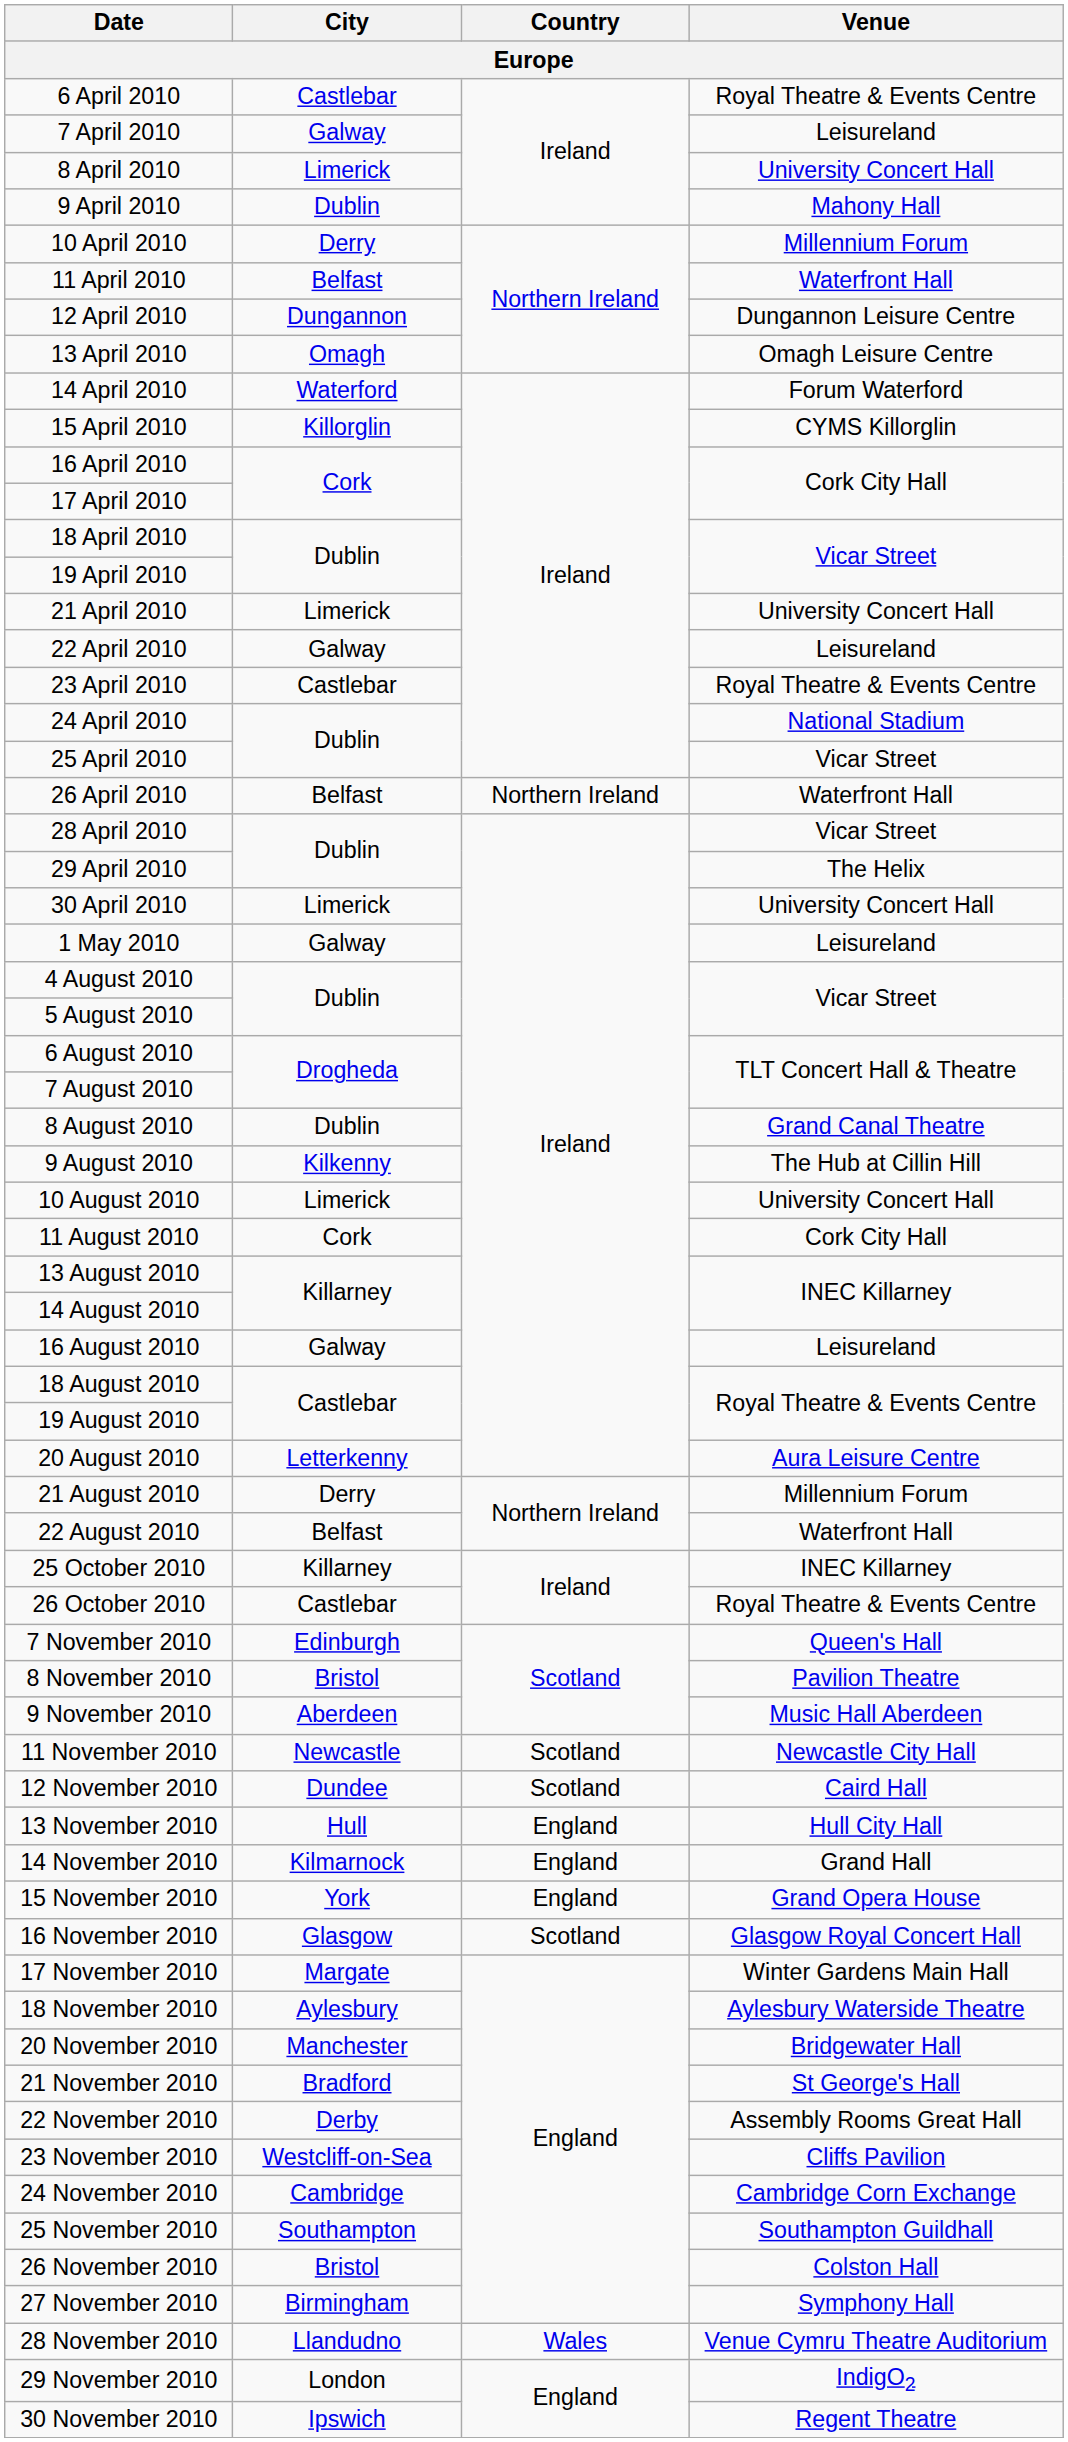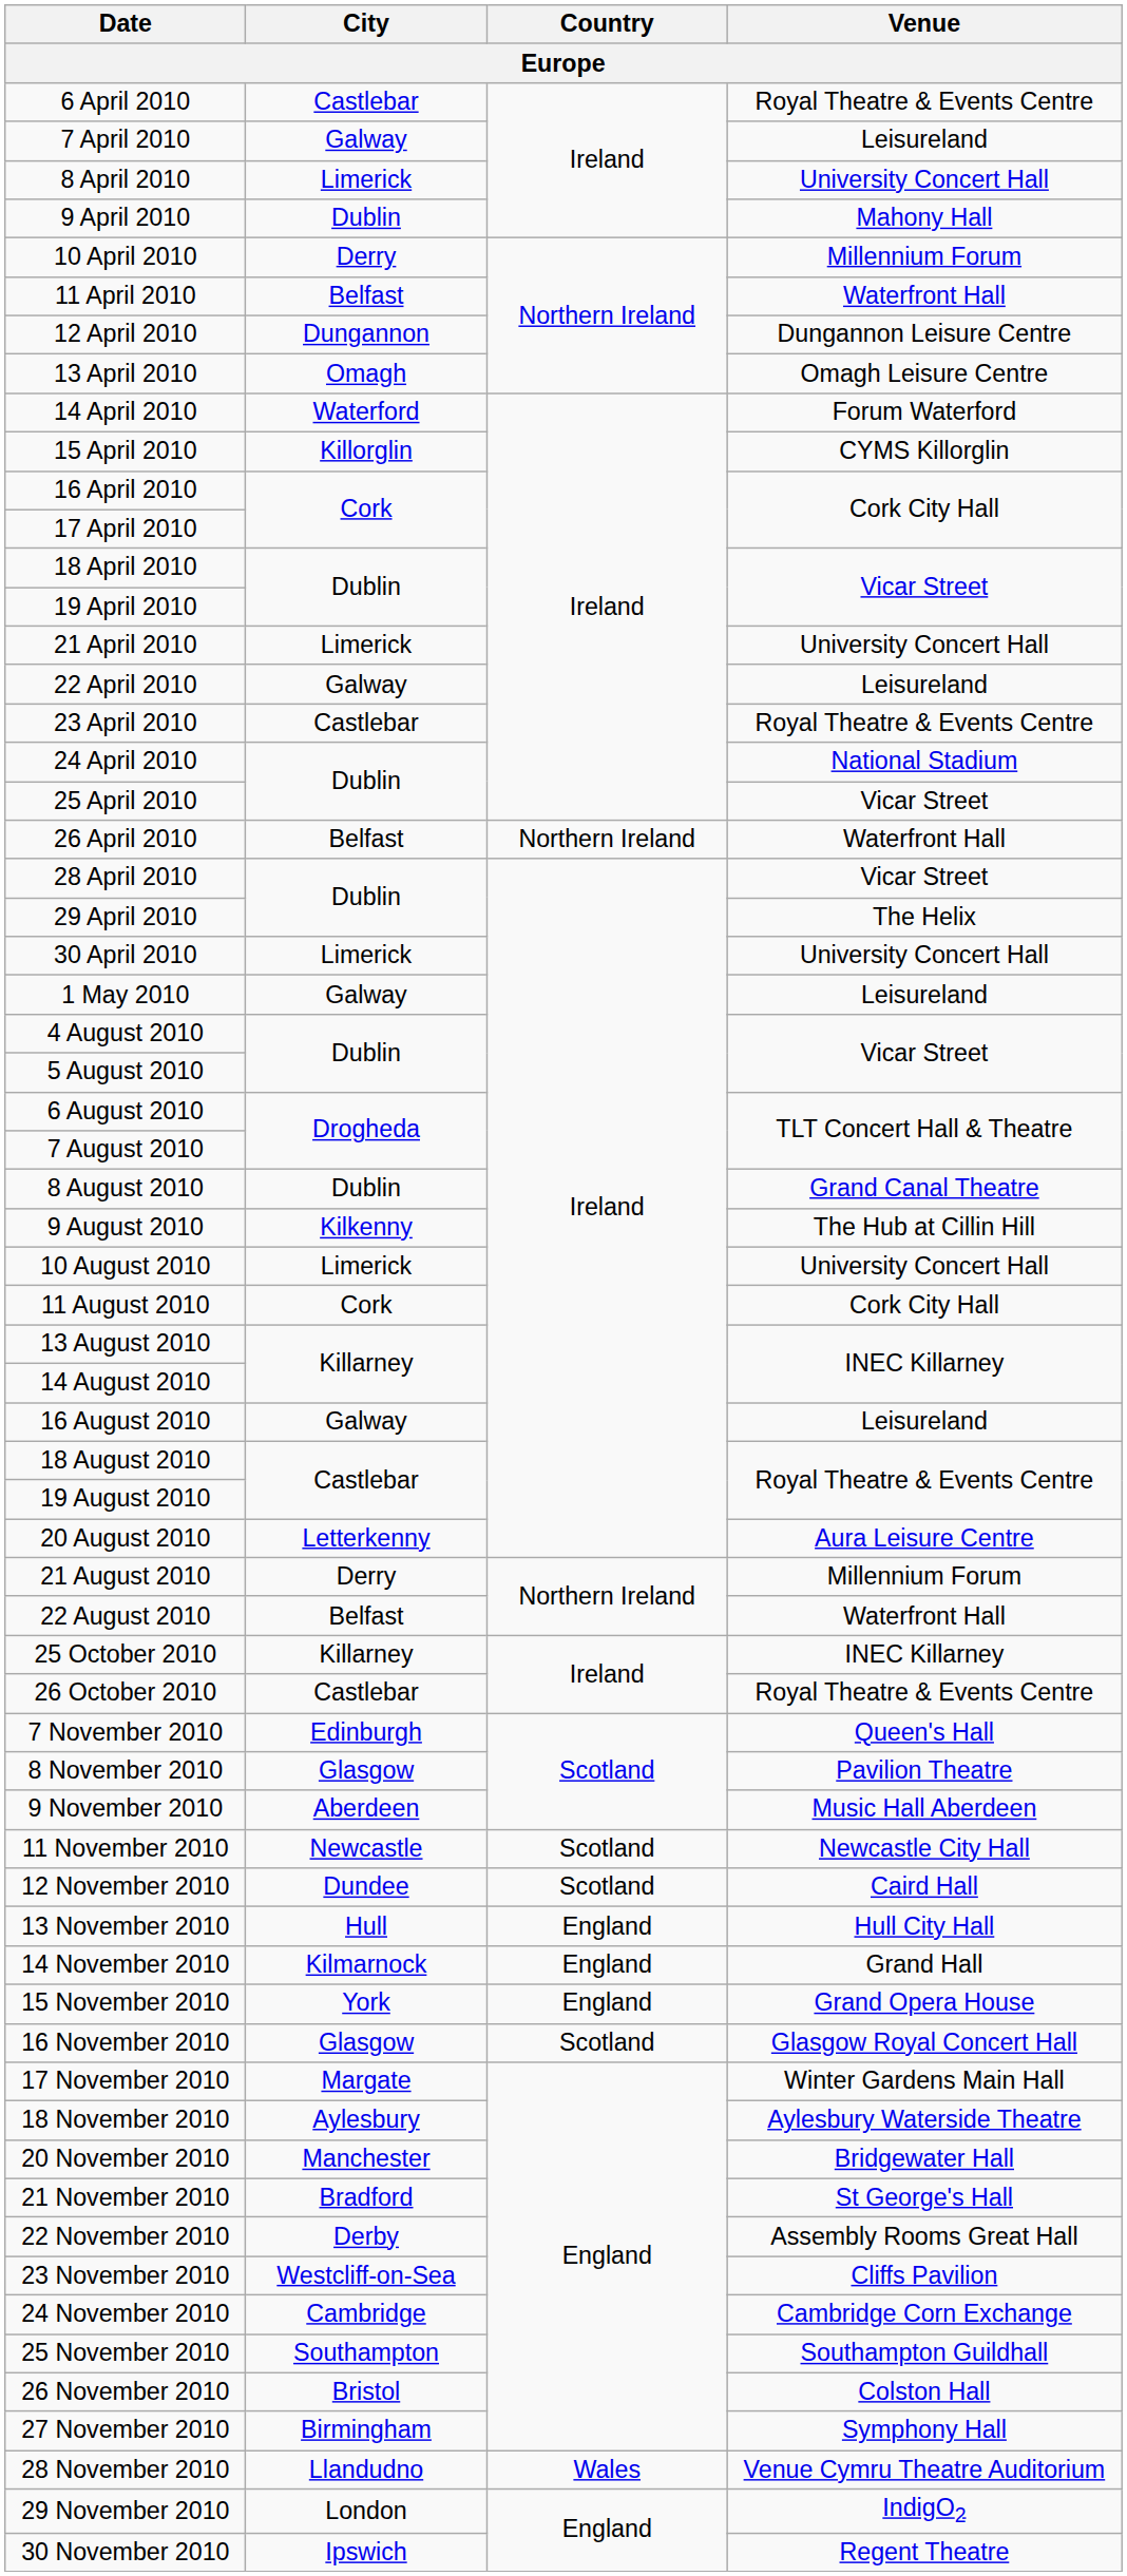8 November 2010 | City: Bristol -> Glasgow
